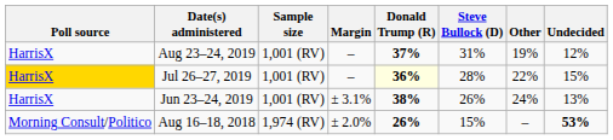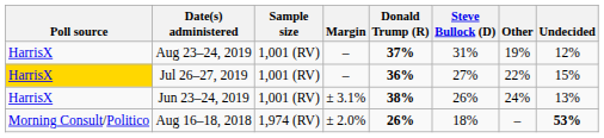Jul 26–27, 2019 | Donald Trump (R): lightyellow background -> no background
Jul 26–27, 2019 | Steve Bullock (D): 28% -> 27%
Aug 16–18, 2018 | Steve Bullock (D): 15% -> 18%
